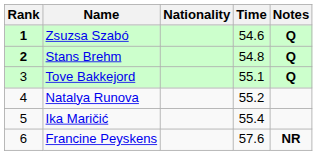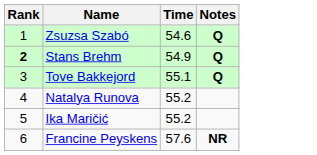- column: Nationality
Zsuzsa Szabó | Rank: bold -> normal
Stans Brehm | Time: 54.8 -> 54.9
Ika Maričić | Time: 55.4 -> 55.2
